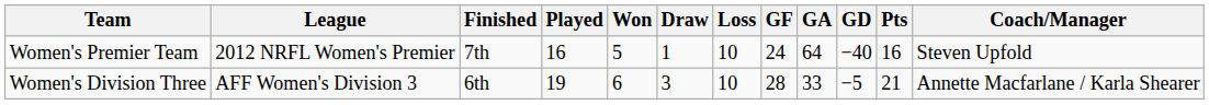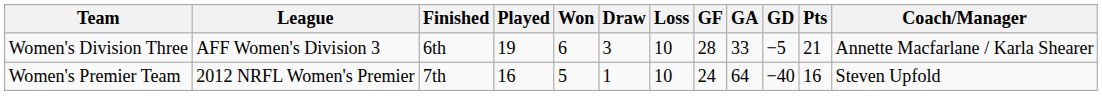rows swapped: Women's Premier Team <-> Women's Division Three
